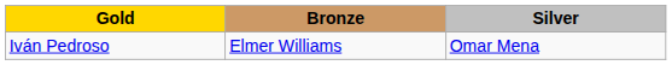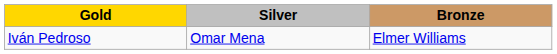columns swapped: Silver <-> Bronze
